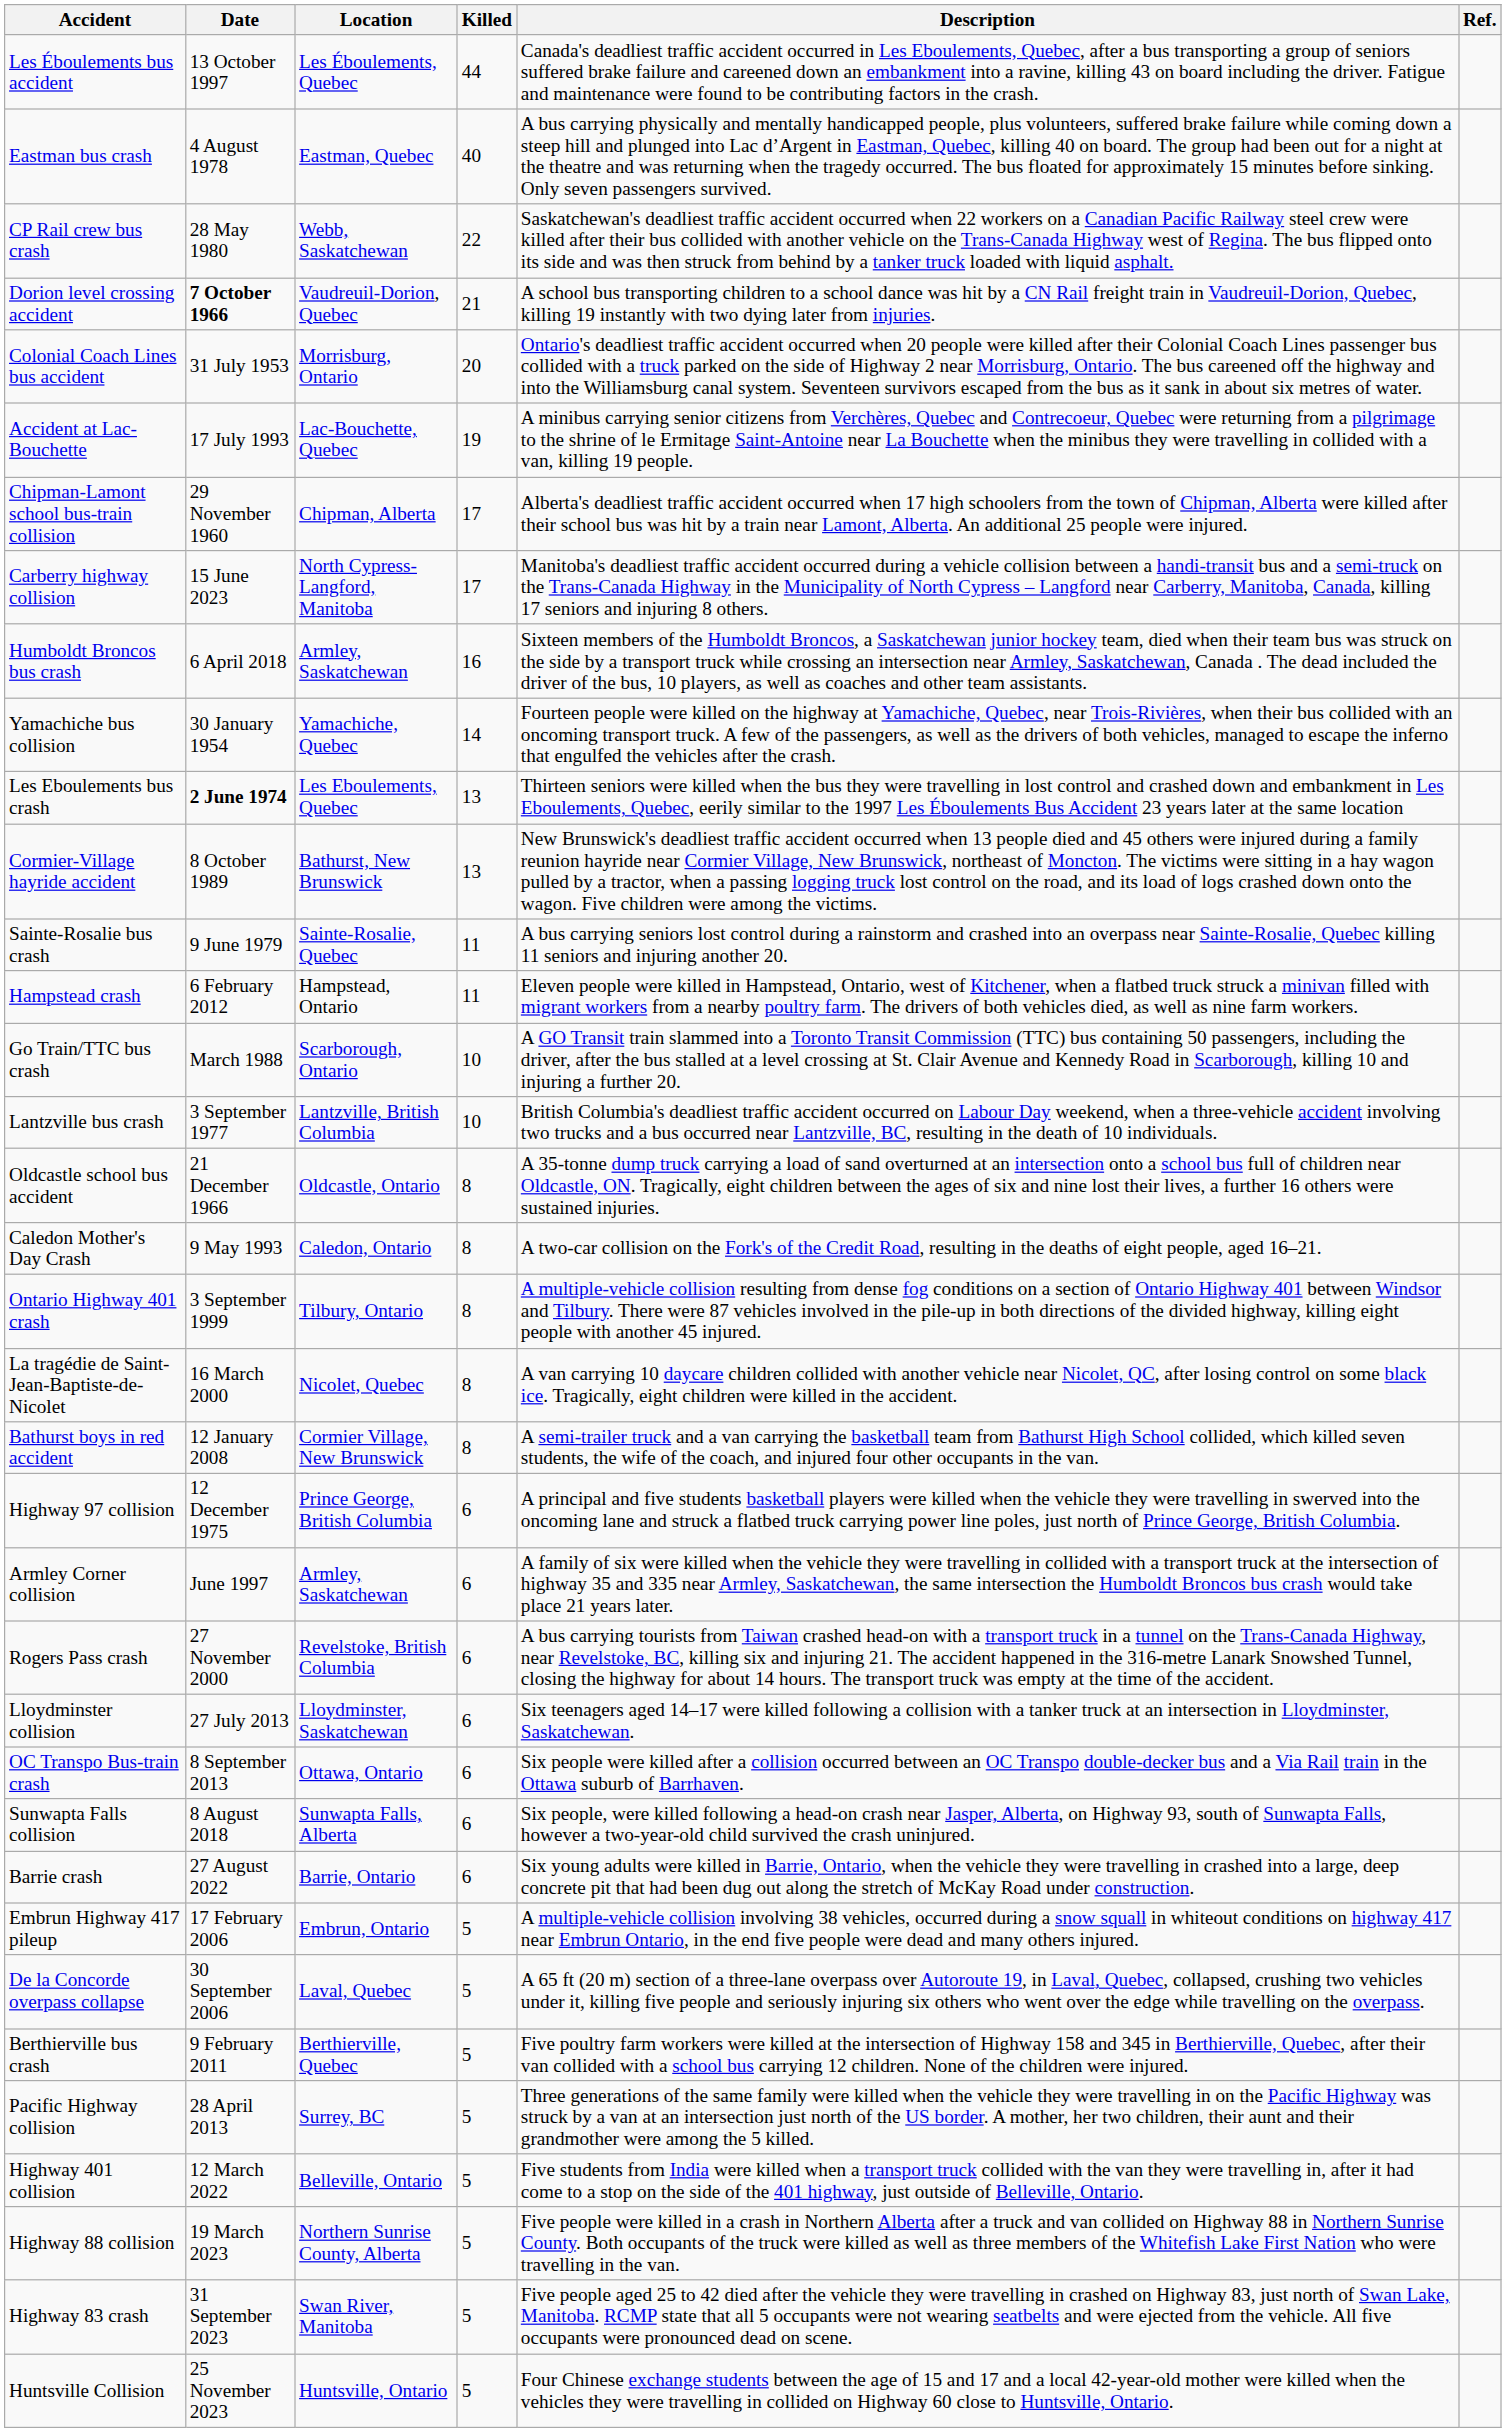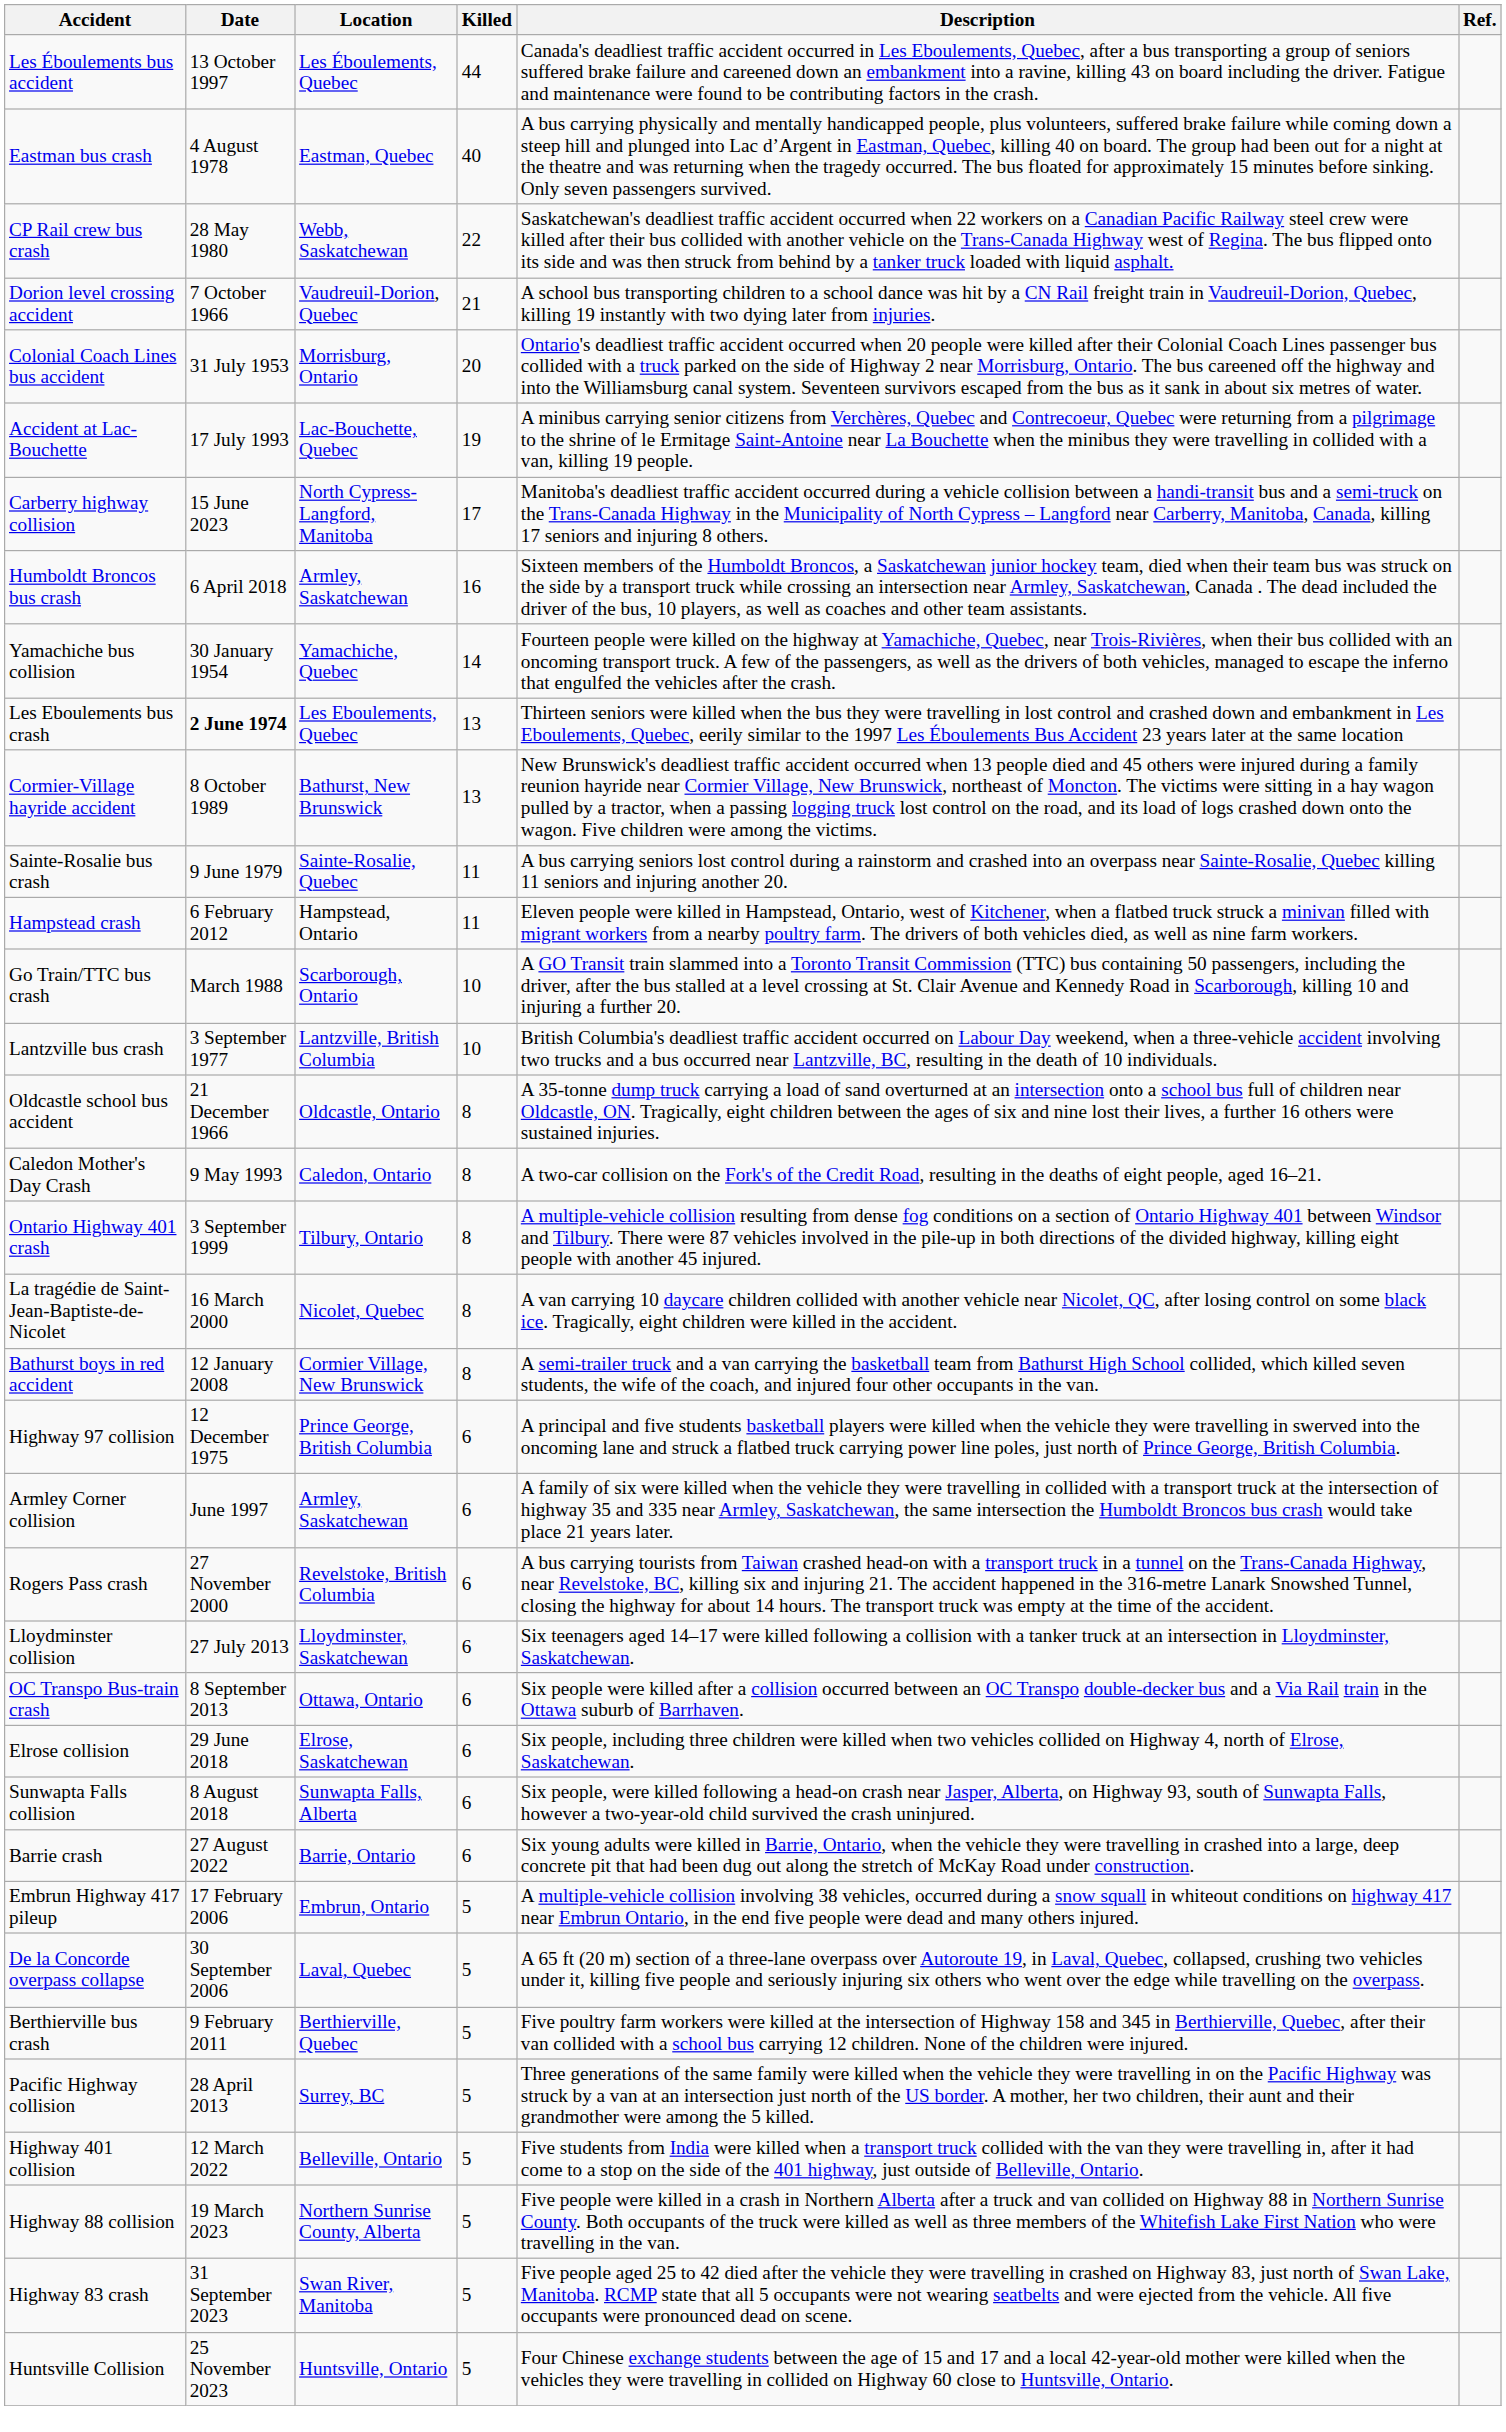Dorion level crossing accident | Date: bold -> normal
- row: Chipman-Lamont school bus-train collision | 29 November 1960 | Chipman, Alberta | 17 | Alberta's deadliest traffic accident occurred when 17 high schoolers from the town of Chipman, Alberta were killed after their school bus was hit by a train near Lamont, Alberta. An additional 25 people were injured.
+ row: Elrose collision | 29 June 2018 | Elrose, Saskatchewan | 6 | Six people, including three children were killed when two vehicles collided on Highway 4, north of Elrose, Saskatchewan.
